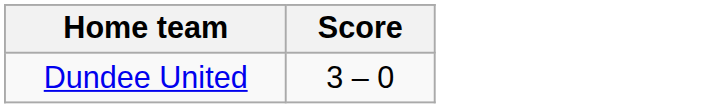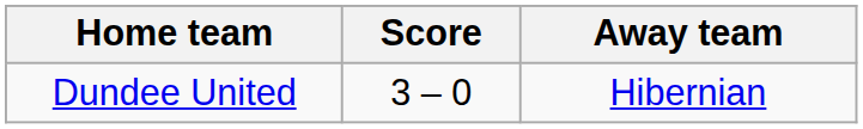+ column: Away team | Hibernian
